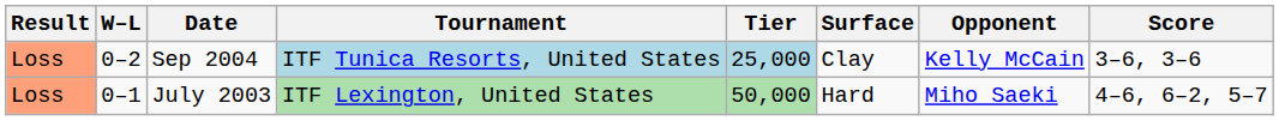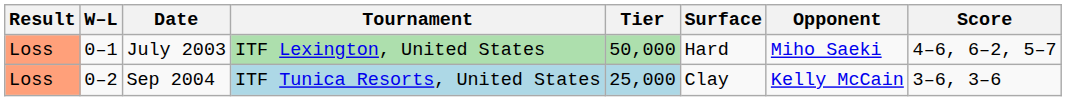rows swapped: July 2003 <-> Sep 2004
